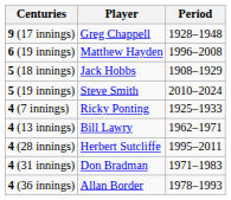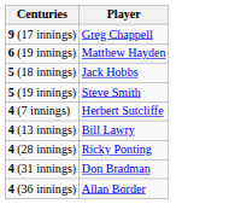- column: Period | 1928–1948 | 1996–2008 | 1908–1929 | 2010–2024 | 1925–1933 | 1962–1971 | 1995–2011 | 1971–1983 | 1978–1993
4 (7 innings) | Player: Ricky Ponting -> Herbert Sutcliffe
4 (28 innings) | Player: Herbert Sutcliffe -> Ricky Ponting
